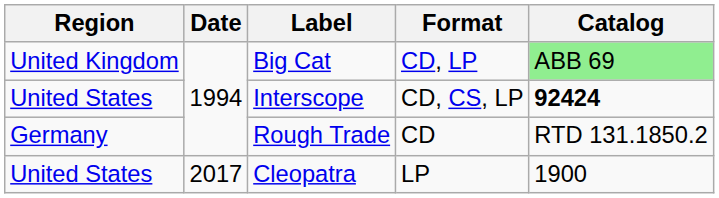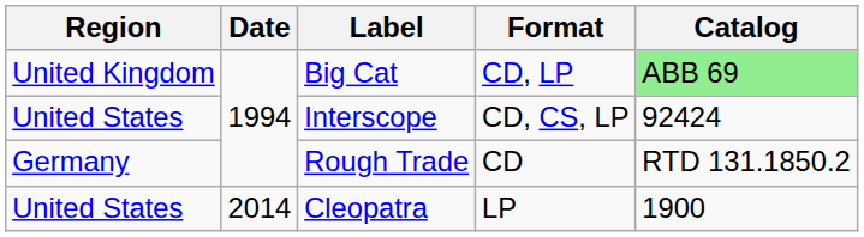Interscope | Catalog: bold -> normal
Cleopatra | Date: 2017 -> 2014
